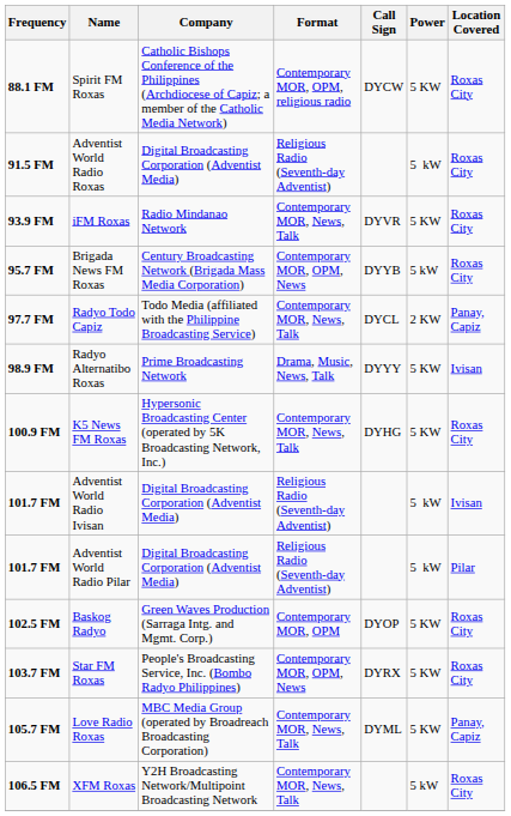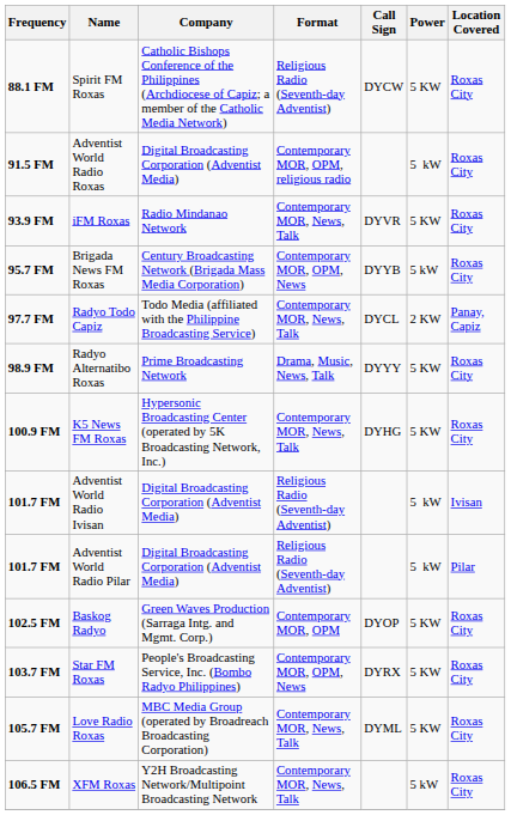Spirit FM Roxas | Format: Contemporary MOR, OPM, religious radio -> Religious Radio (Seventh-day Adventist)
Adventist World Radio Roxas | Format: Religious Radio (Seventh-day Adventist) -> Contemporary MOR, OPM, religious radio
Radyo Alternatibo Roxas | Location Covered: Ivisan -> Roxas City
Love Radio Roxas | Location Covered: Panay, Capiz -> Roxas City
